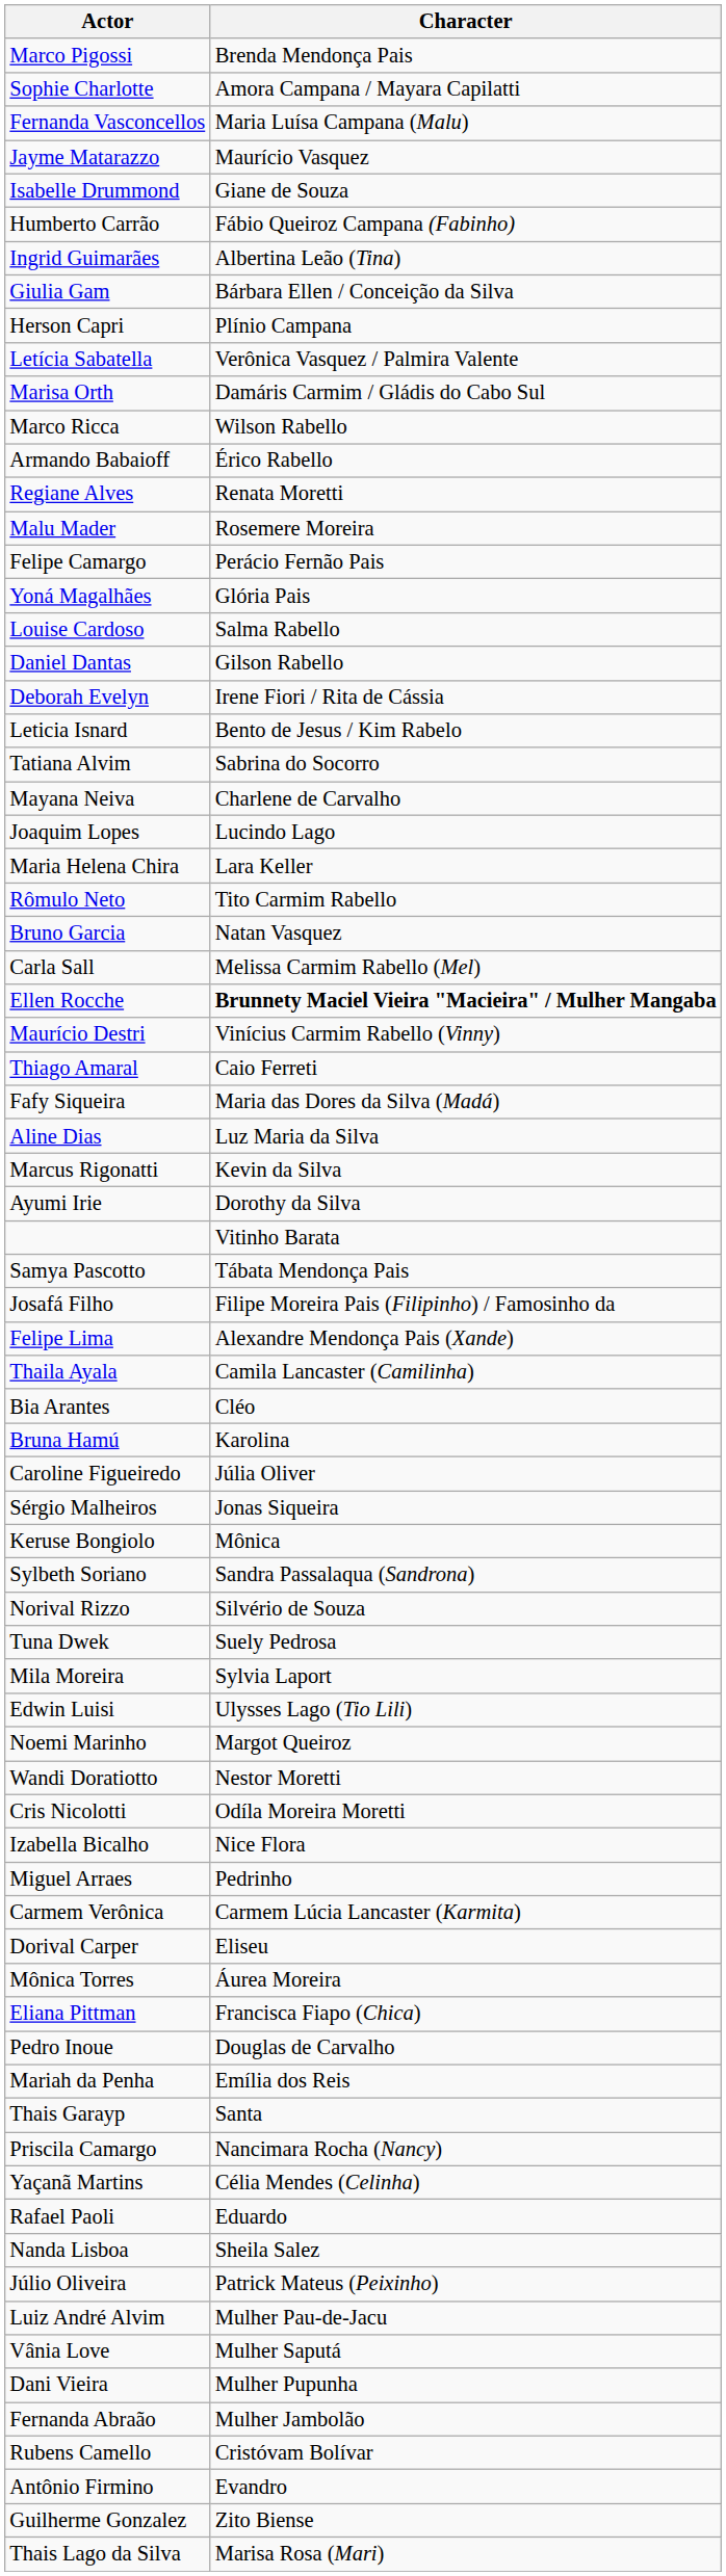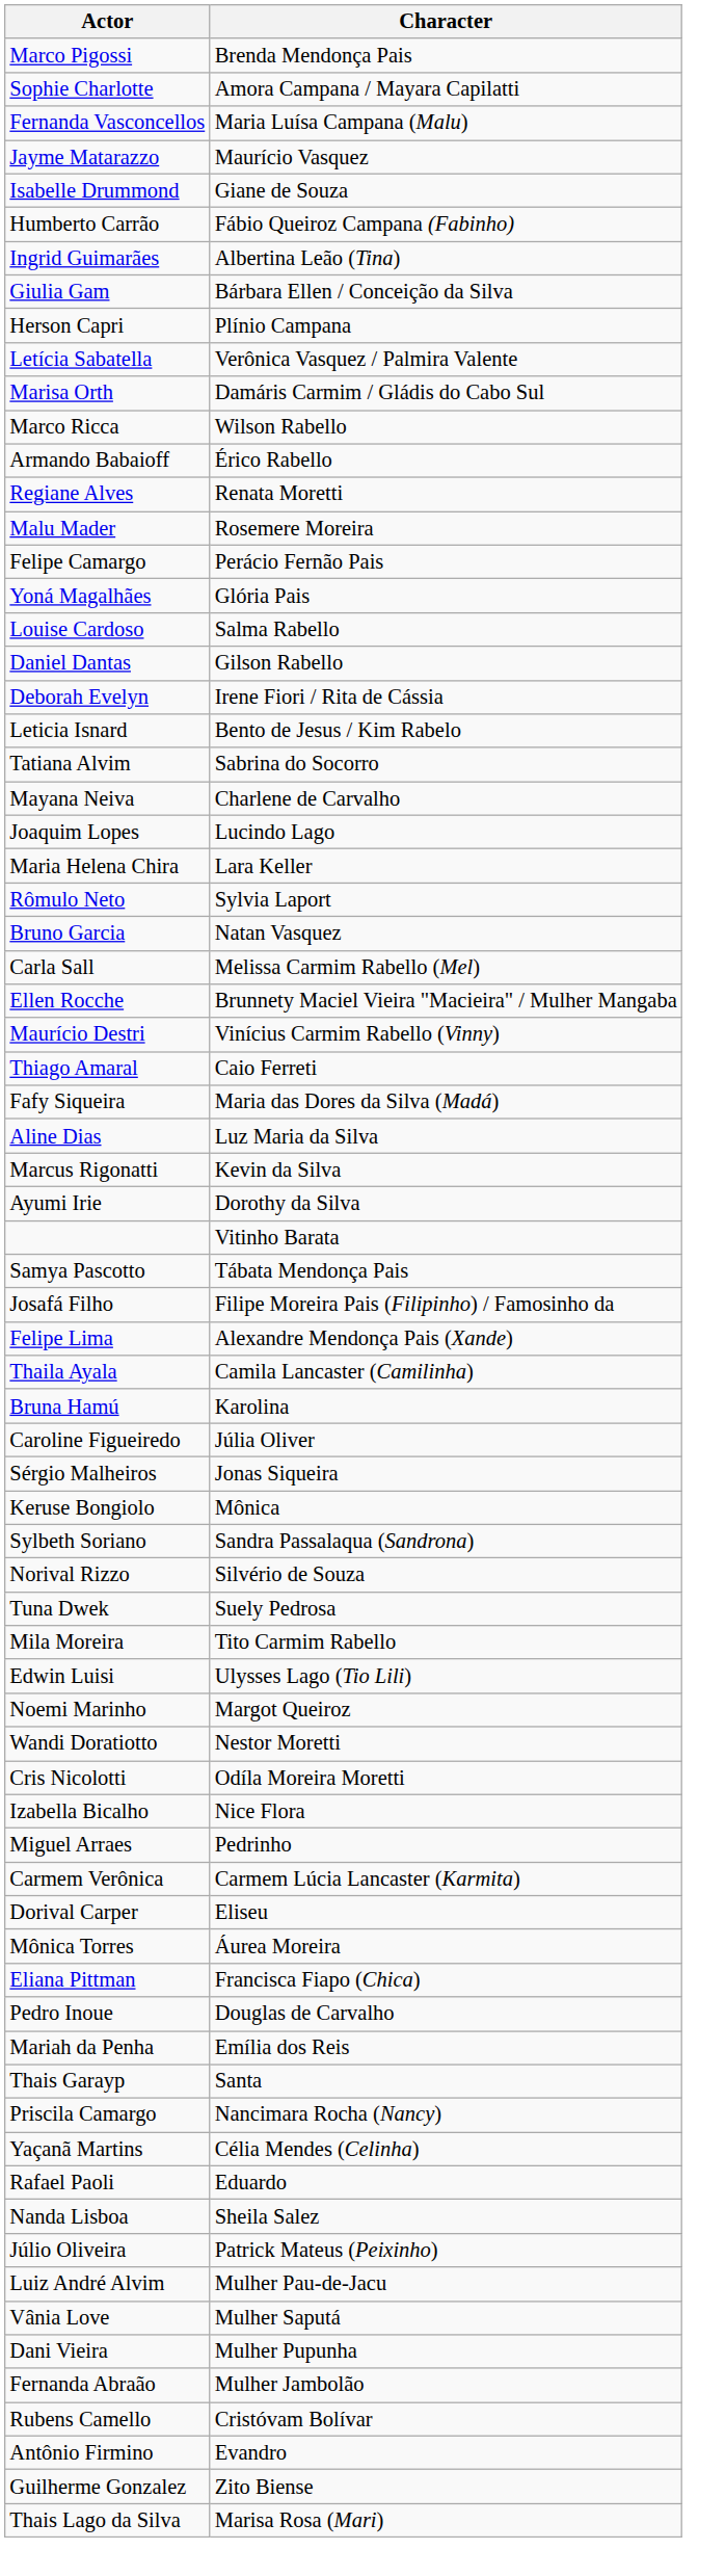Rômulo Neto | Character: Tito Carmim Rabello -> Sylvia Laport
Ellen Rocche | Character: bold -> normal
- row: Bia Arantes | Cléo
Mila Moreira | Character: Sylvia Laport -> Tito Carmim Rabello
